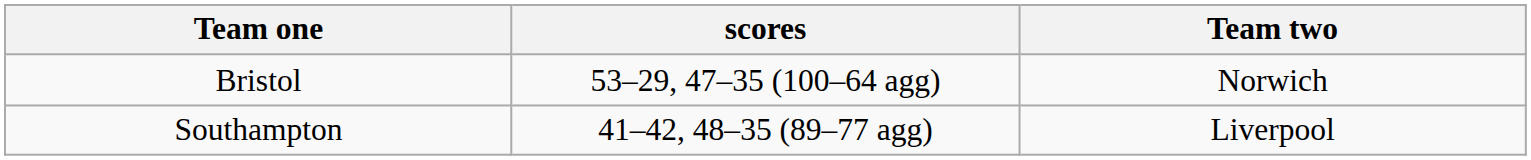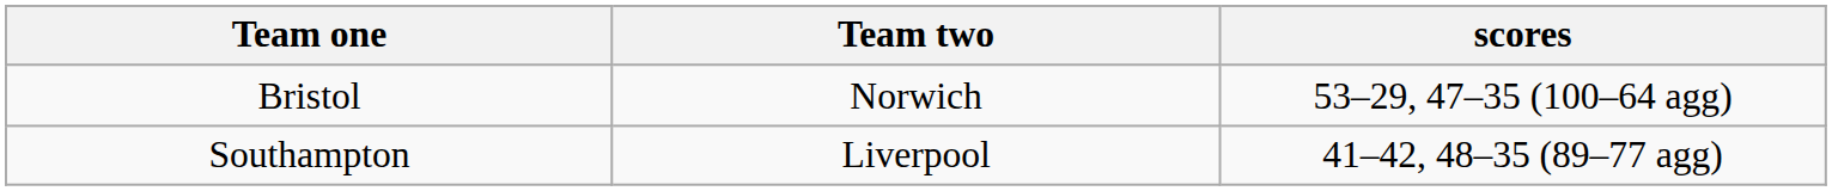columns swapped: Team two <-> scores
